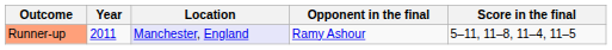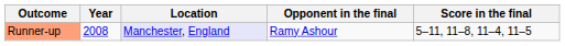Runner-up | Year: 2011 -> 2008
